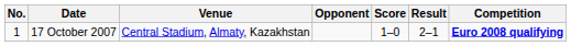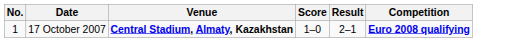- column: Opponent
17 October 2007 | Venue: normal -> bold
